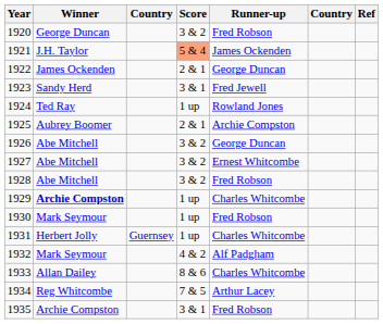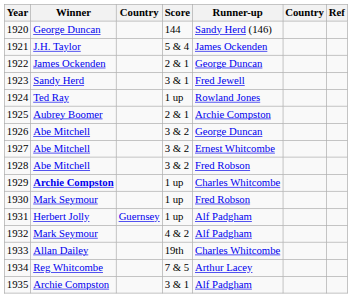1920 | Score: 3 & 2 -> 144
1920 | Runner-up: Fred Robson -> Sandy Herd (146)
1921 | Score: lightsalmon background -> no background
1931 | Runner-up: Charles Whitcombe -> Alf Padgham
1933 | Score: 8 & 6 -> 19th
1935 | Runner-up: Fred Robson -> Alf Padgham
